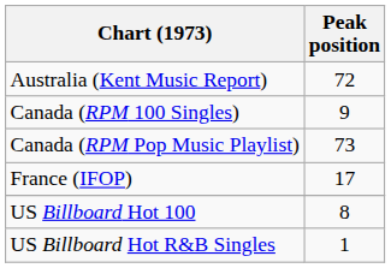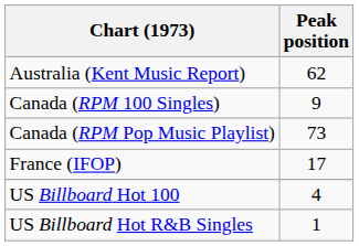Australia (Kent Music Report) | Peak position: 72 -> 62
US Billboard Hot 100 | Peak position: 8 -> 4
